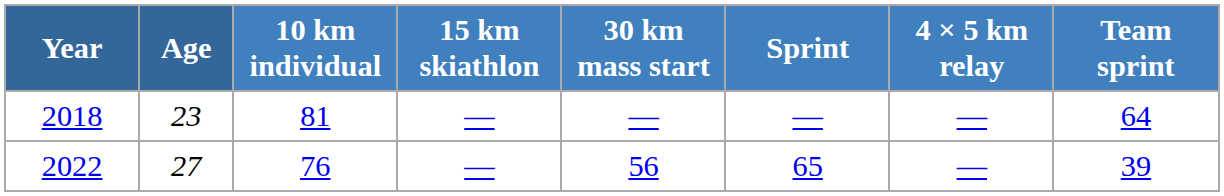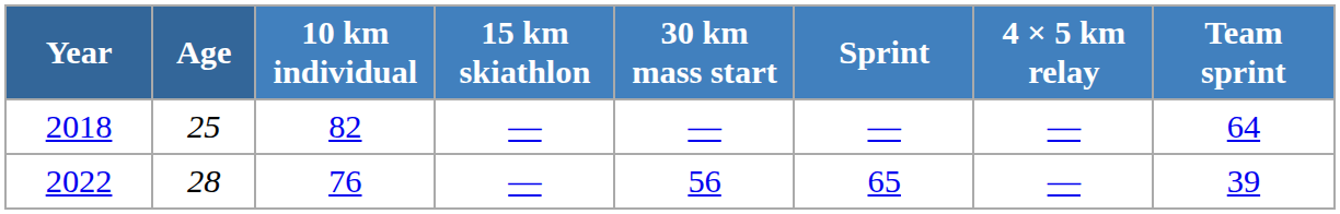2018 | Age: 23 -> 25
2018 | 10 km individual: 81 -> 82
2022 | Age: 27 -> 28
